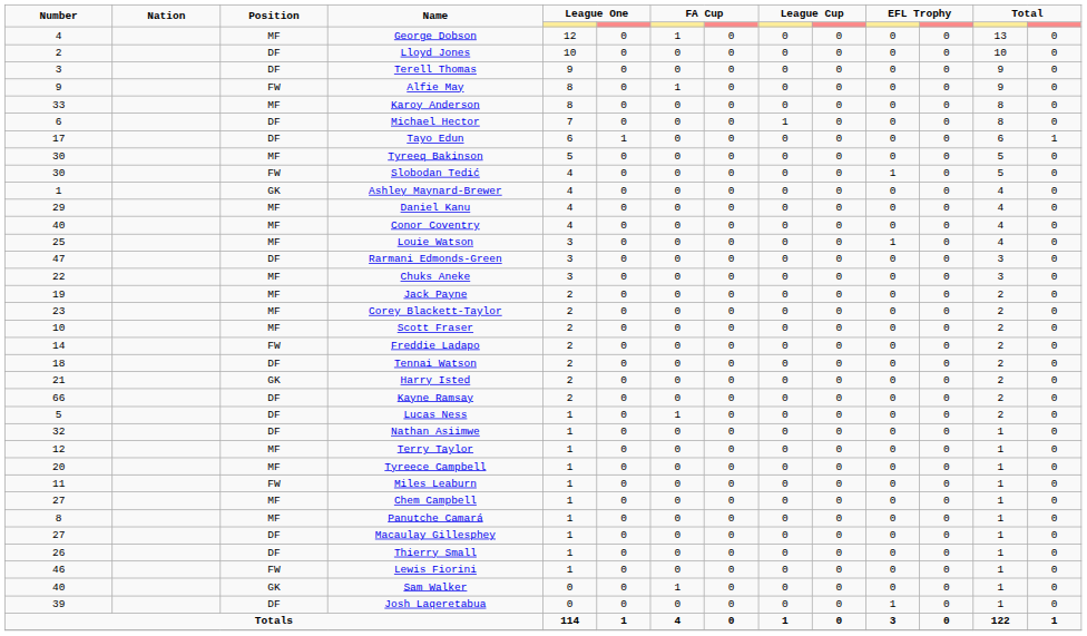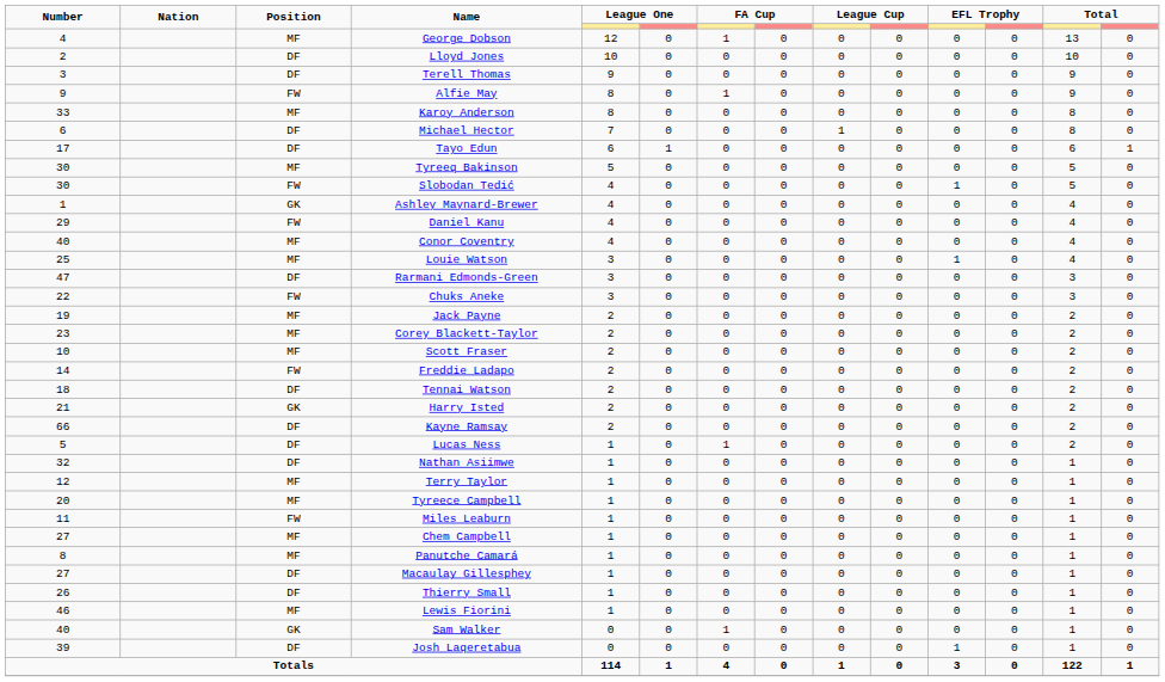Daniel Kanu | Position: MF -> FW
Chuks Aneke | Position: MF -> FW
Lewis Fiorini | Position: FW -> MF
